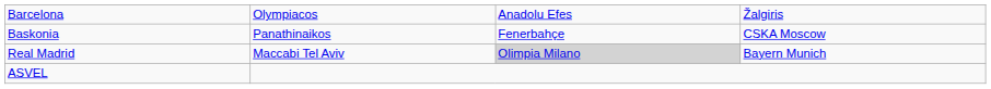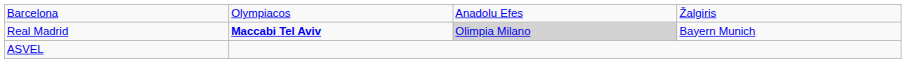- row: Baskonia | Panathinaikos | Fenerbahçe | CSKA Moscow
Real Madrid | column 2: normal -> bold
